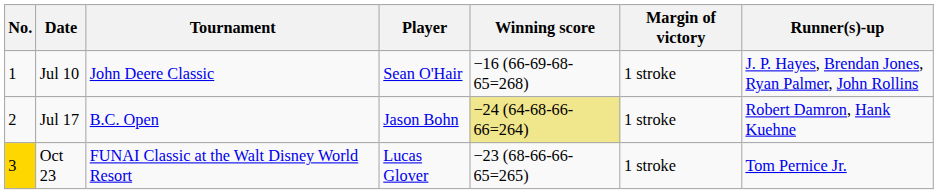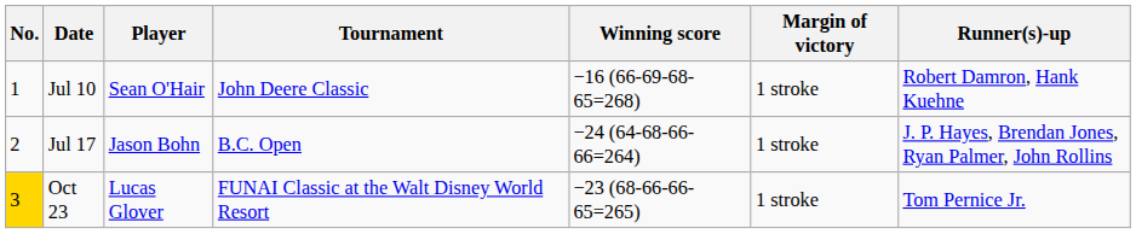columns swapped: Player <-> Tournament
Jul 10 | Runner(s)-up: J. P. Hayes, Brendan Jones, Ryan Palmer, John Rollins -> Robert Damron, Hank Kuehne
Jul 17 | Winning score: khaki background -> no background
Jul 17 | Runner(s)-up: Robert Damron, Hank Kuehne -> J. P. Hayes, Brendan Jones, Ryan Palmer, John Rollins
